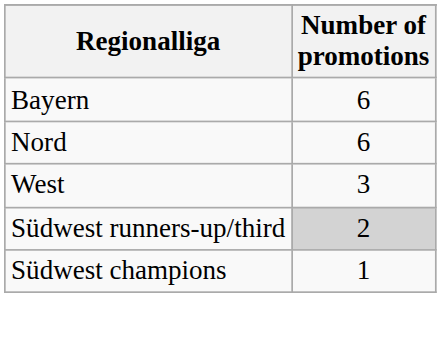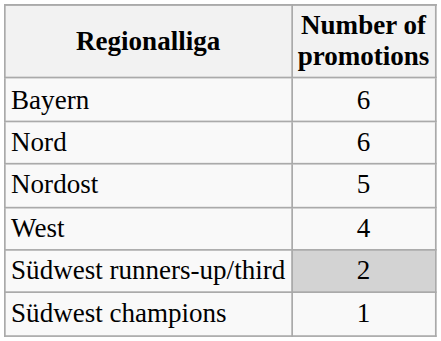+ row: Nordost | 5
West | Number of promotions: 3 -> 4
